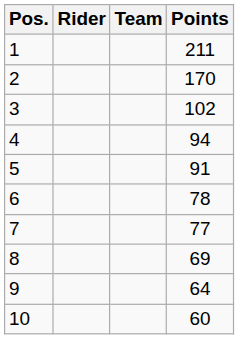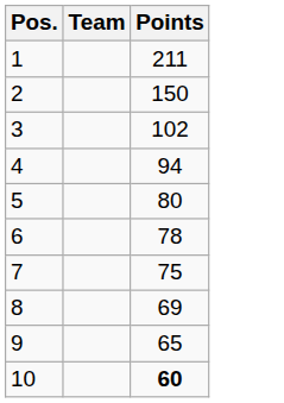- column: Rider
2 | Points: 170 -> 150
5 | Points: 91 -> 80
7 | Points: 77 -> 75
9 | Points: 64 -> 65
10 | Points: normal -> bold
